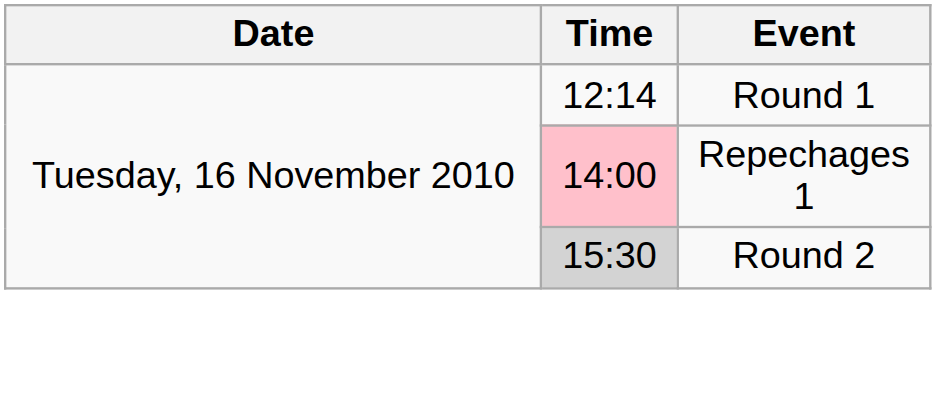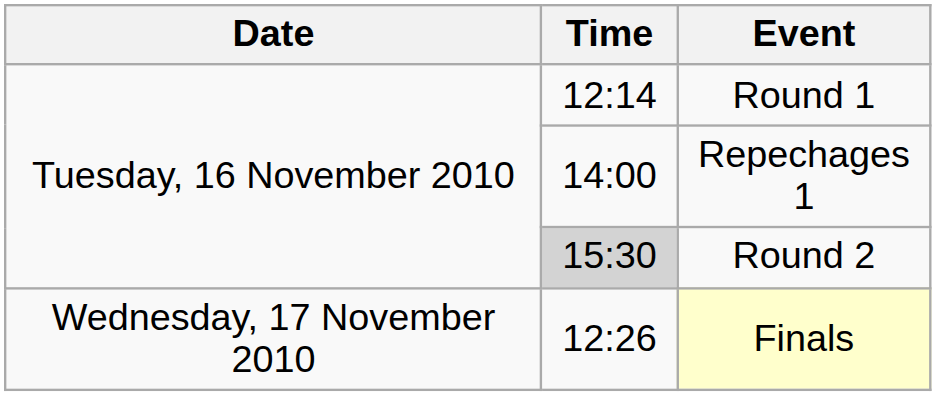Repechages 1 | Time: pink background -> no background
+ row: Wednesday, 17 November 2010 | 12:26 | Finals
